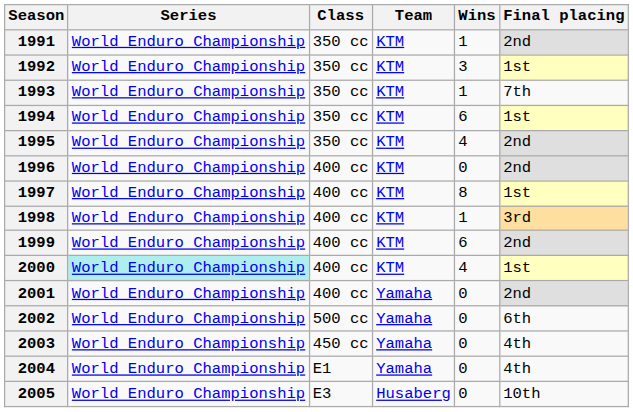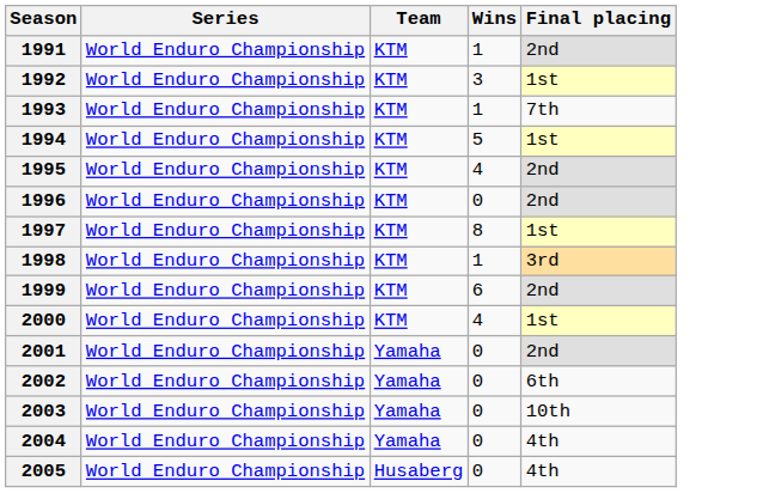- column: Class | 350 cc | 350 cc | 350 cc | 350 cc | 350 cc | 400 cc | 400 cc | 400 cc | 400 cc | 400 cc | 400 cc | 500 cc | 450 cc | E1 | E3
1994 | Wins: 6 -> 5
2000 | Series: paleturquoise background -> no background
2003 | Final placing: 4th -> 10th
2005 | Final placing: 10th -> 4th
